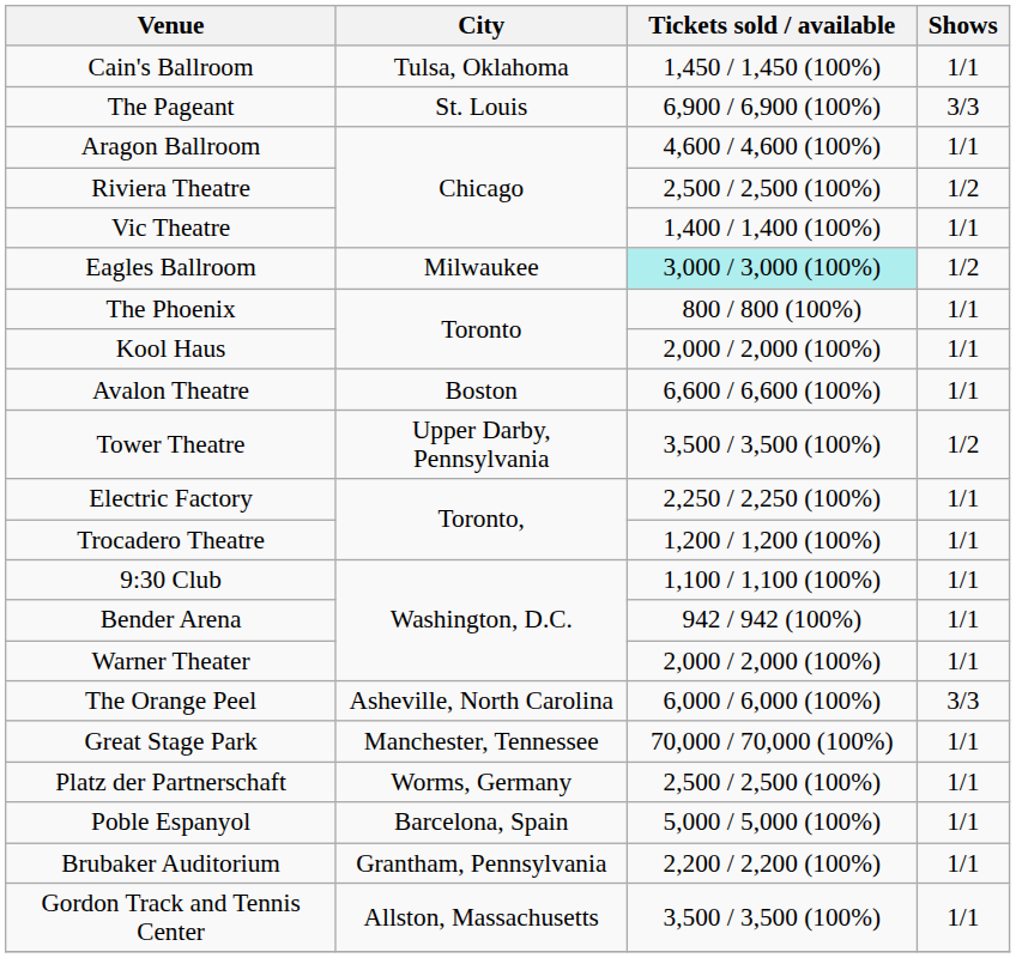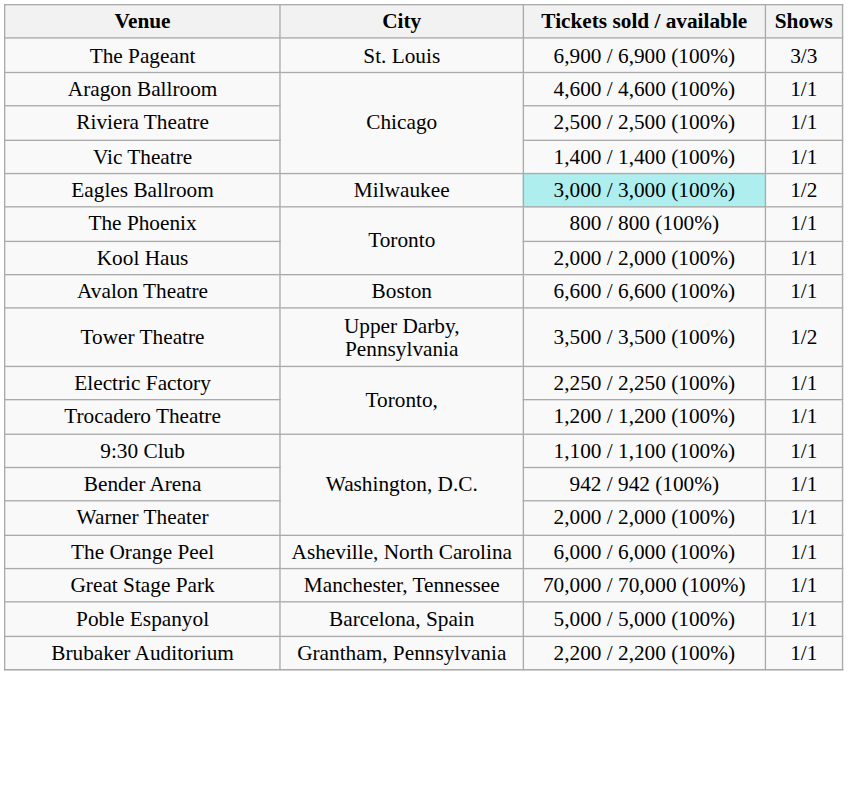- row: Cain's Ballroom | Tulsa, Oklahoma | 1,450 / 1,450 (100%) | 1/1
Riviera Theatre | Shows: 1/2 -> 1/1
The Orange Peel | Shows: 3/3 -> 1/1
- row: Platz der Partnerschaft | Worms, Germany | 2,500 / 2,500 (100%) | 1/1
- row: Gordon Track and Tennis Center | Allston, Massachusetts | 3,500 / 3,500 (100%) | 1/1
